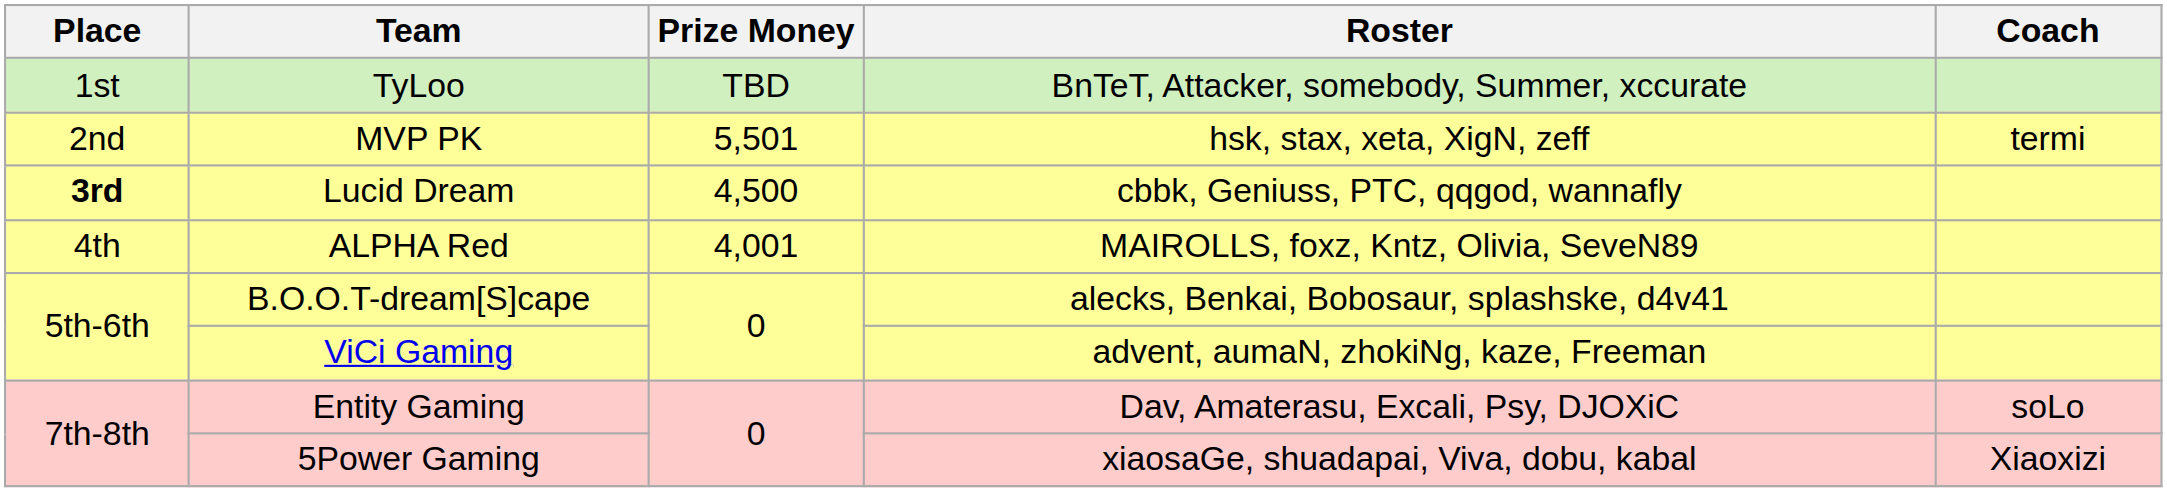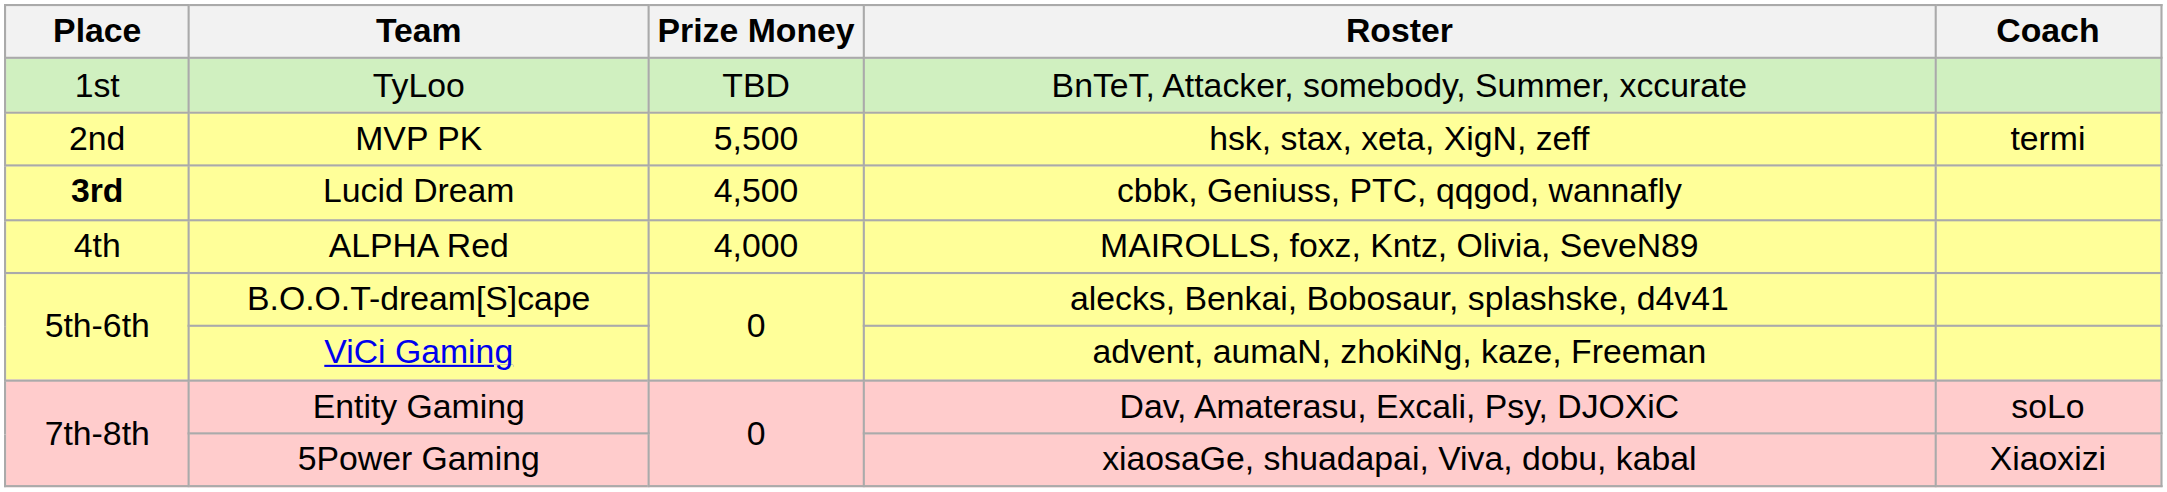MVP PK | Prize Money: 5,501 -> 5,500
ALPHA Red | Prize Money: 4,001 -> 4,000
